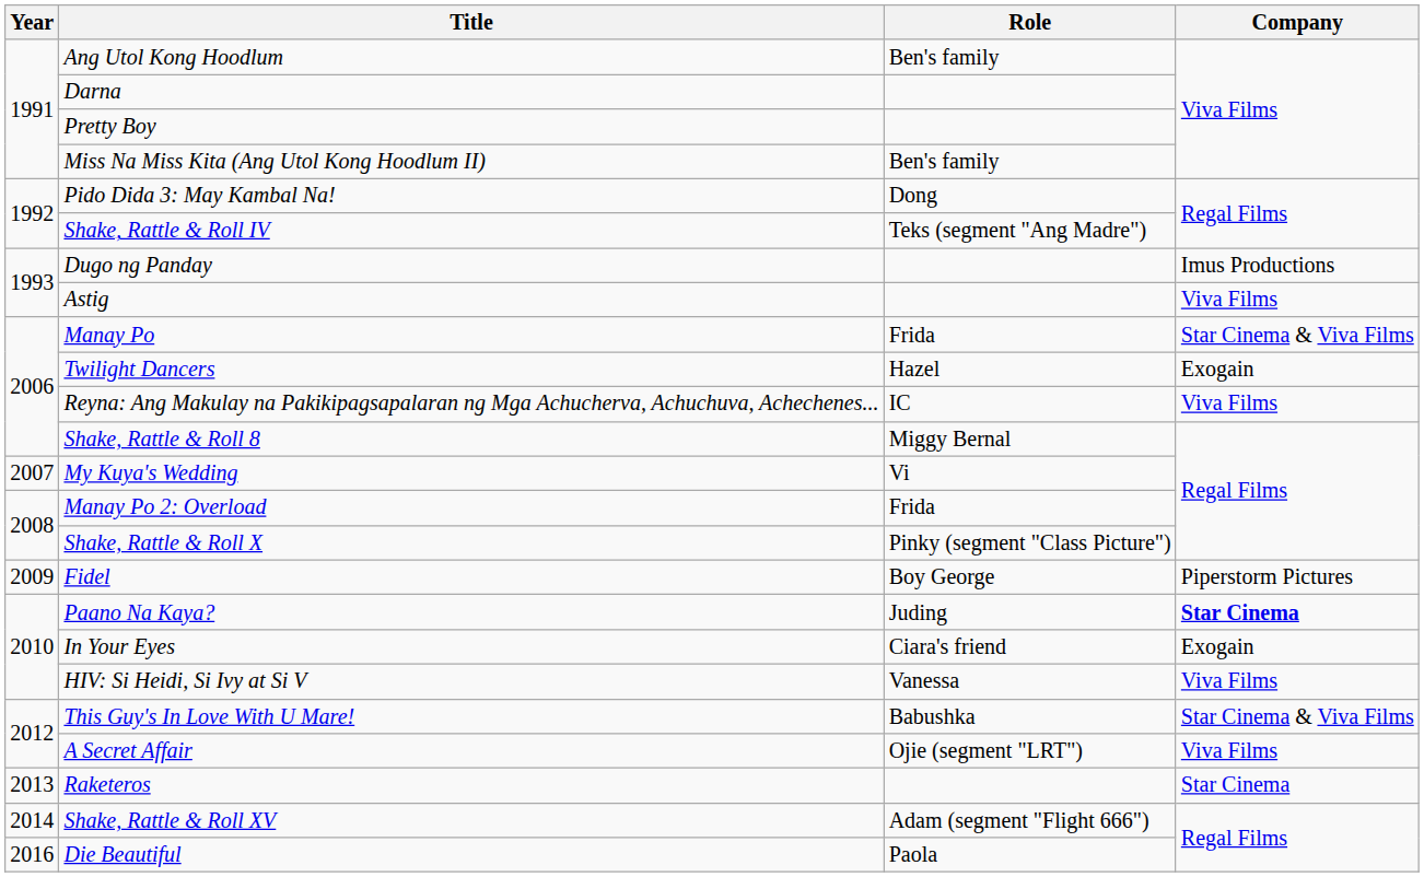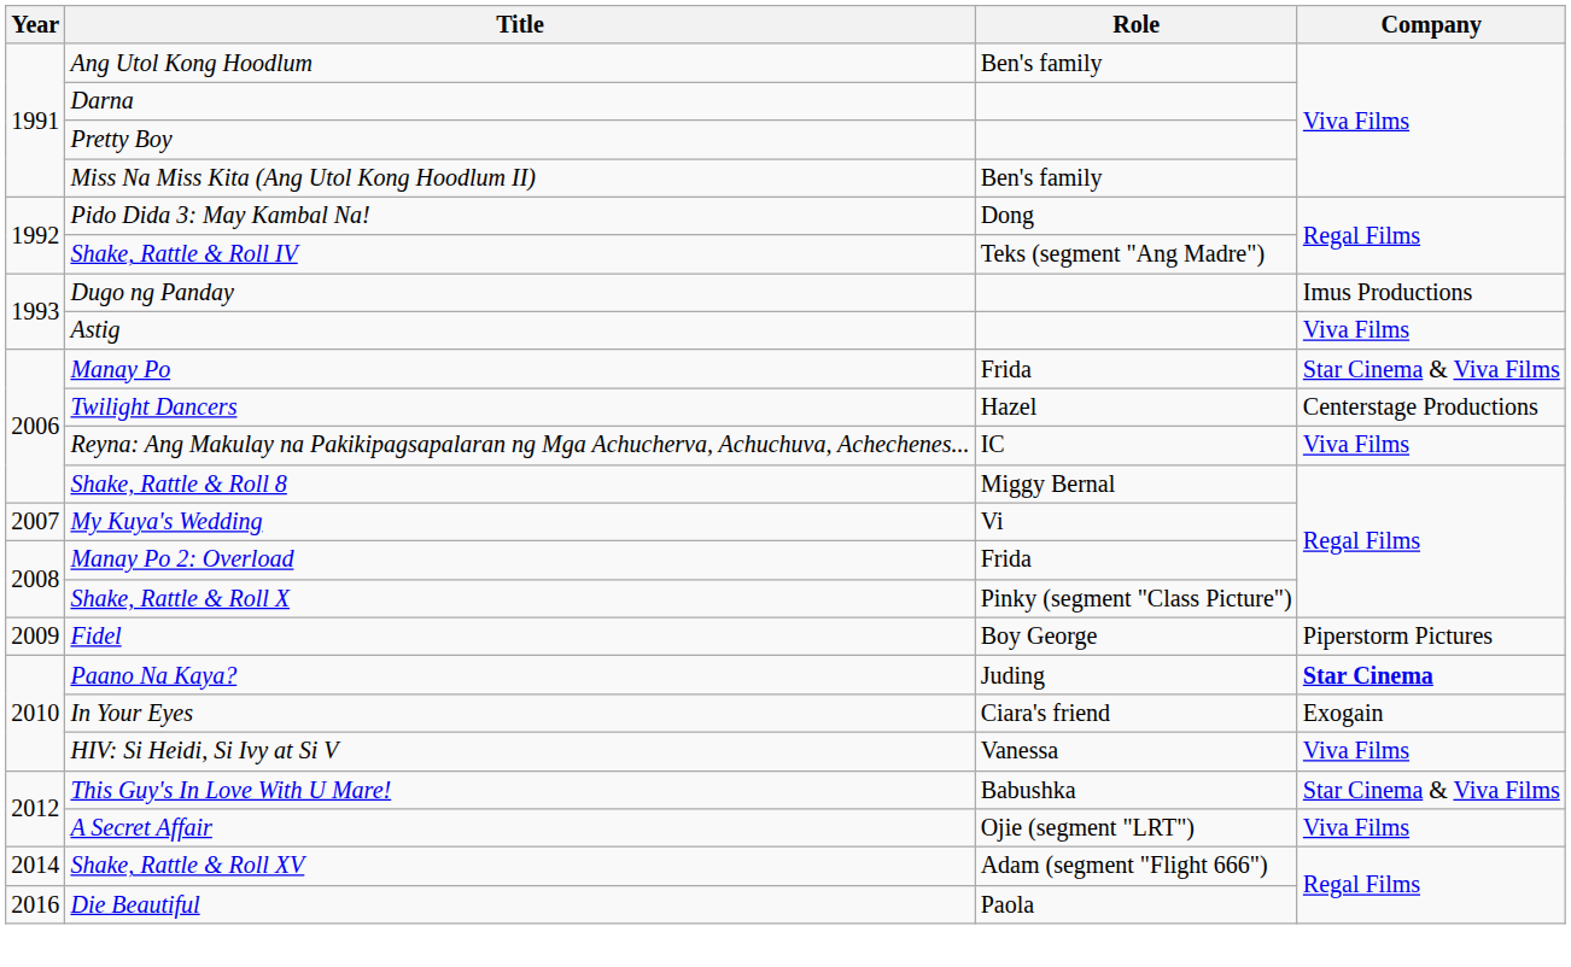Twilight Dancers | Company: Exogain -> Centerstage Productions
- row: 2013 | Raketeros | Star Cinema
